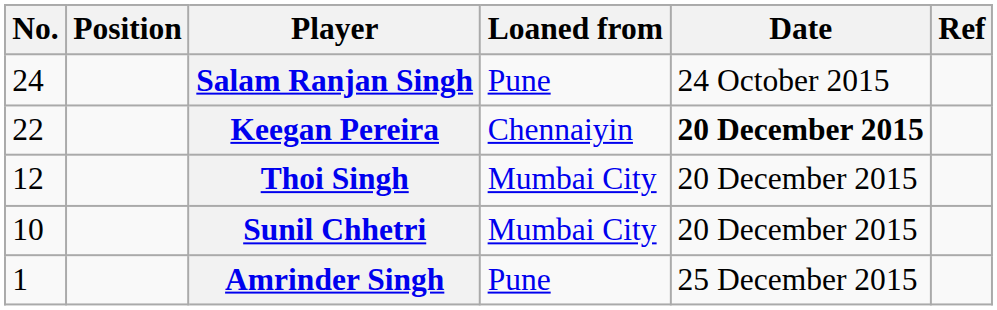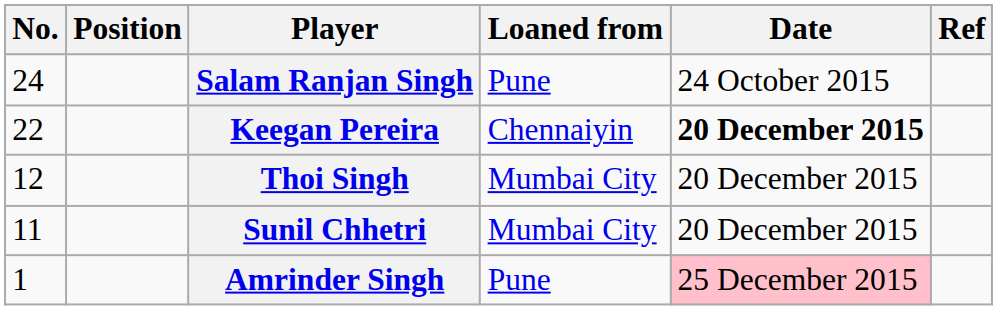Sunil Chhetri | No.: 10 -> 11
Amrinder Singh | Date: no background -> pink background
